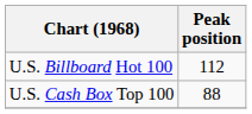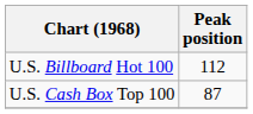U.S. Cash Box Top 100 | Peak position: 88 -> 87
